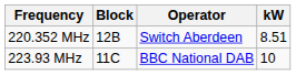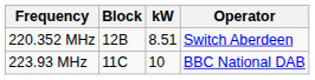columns swapped: kW <-> Operator
